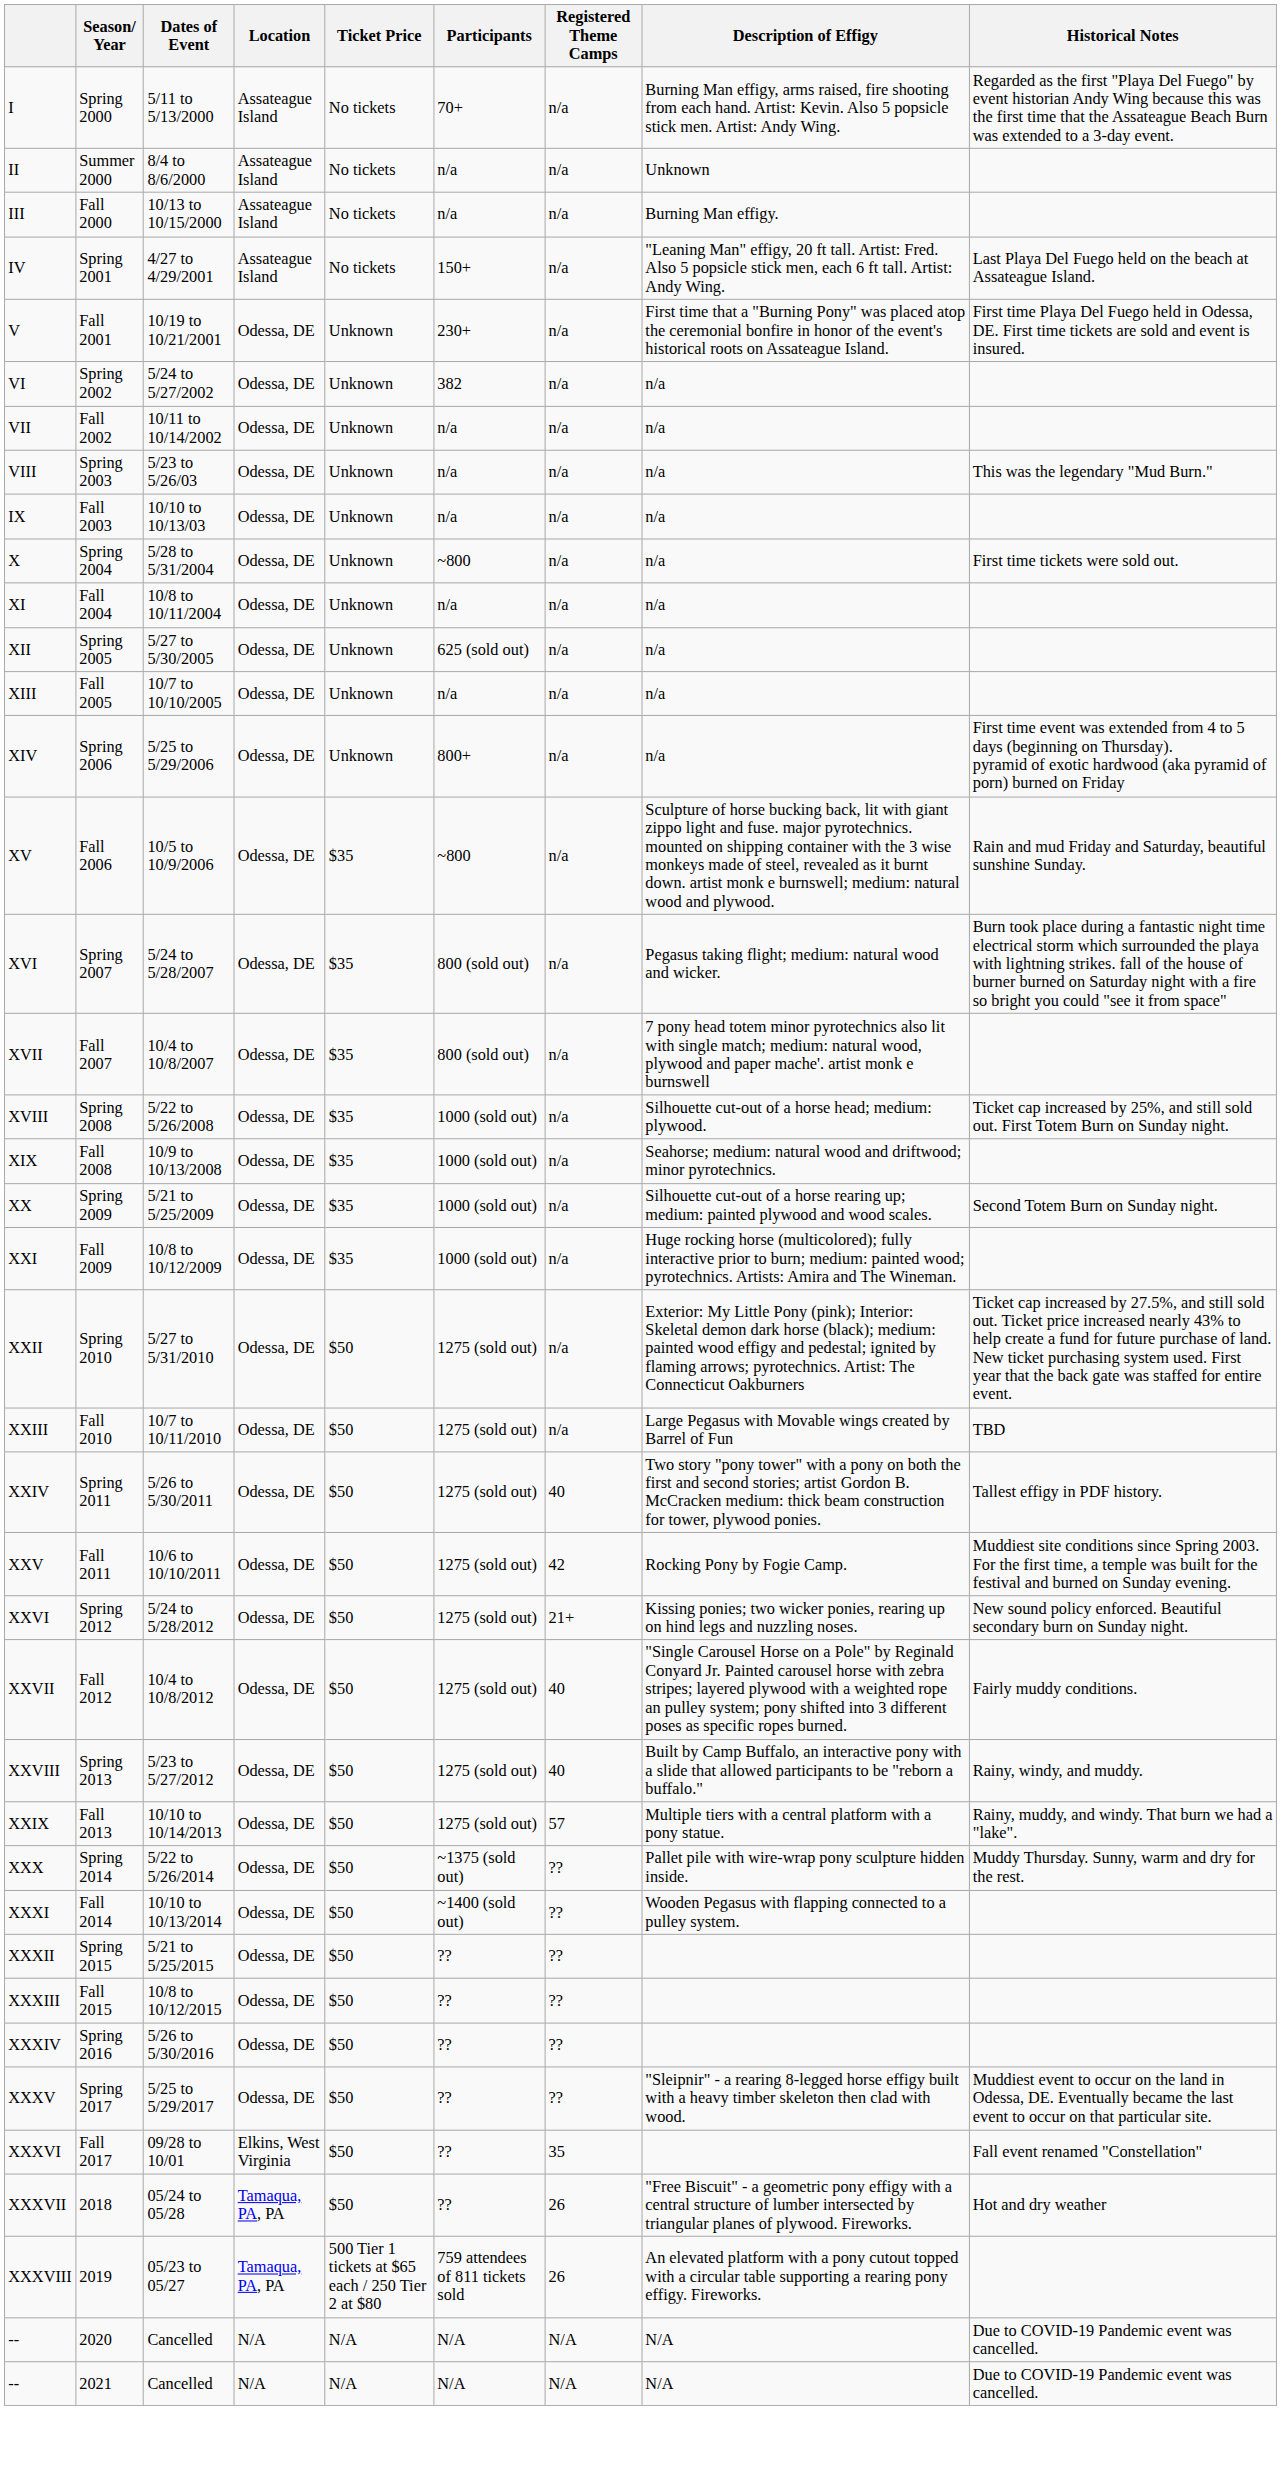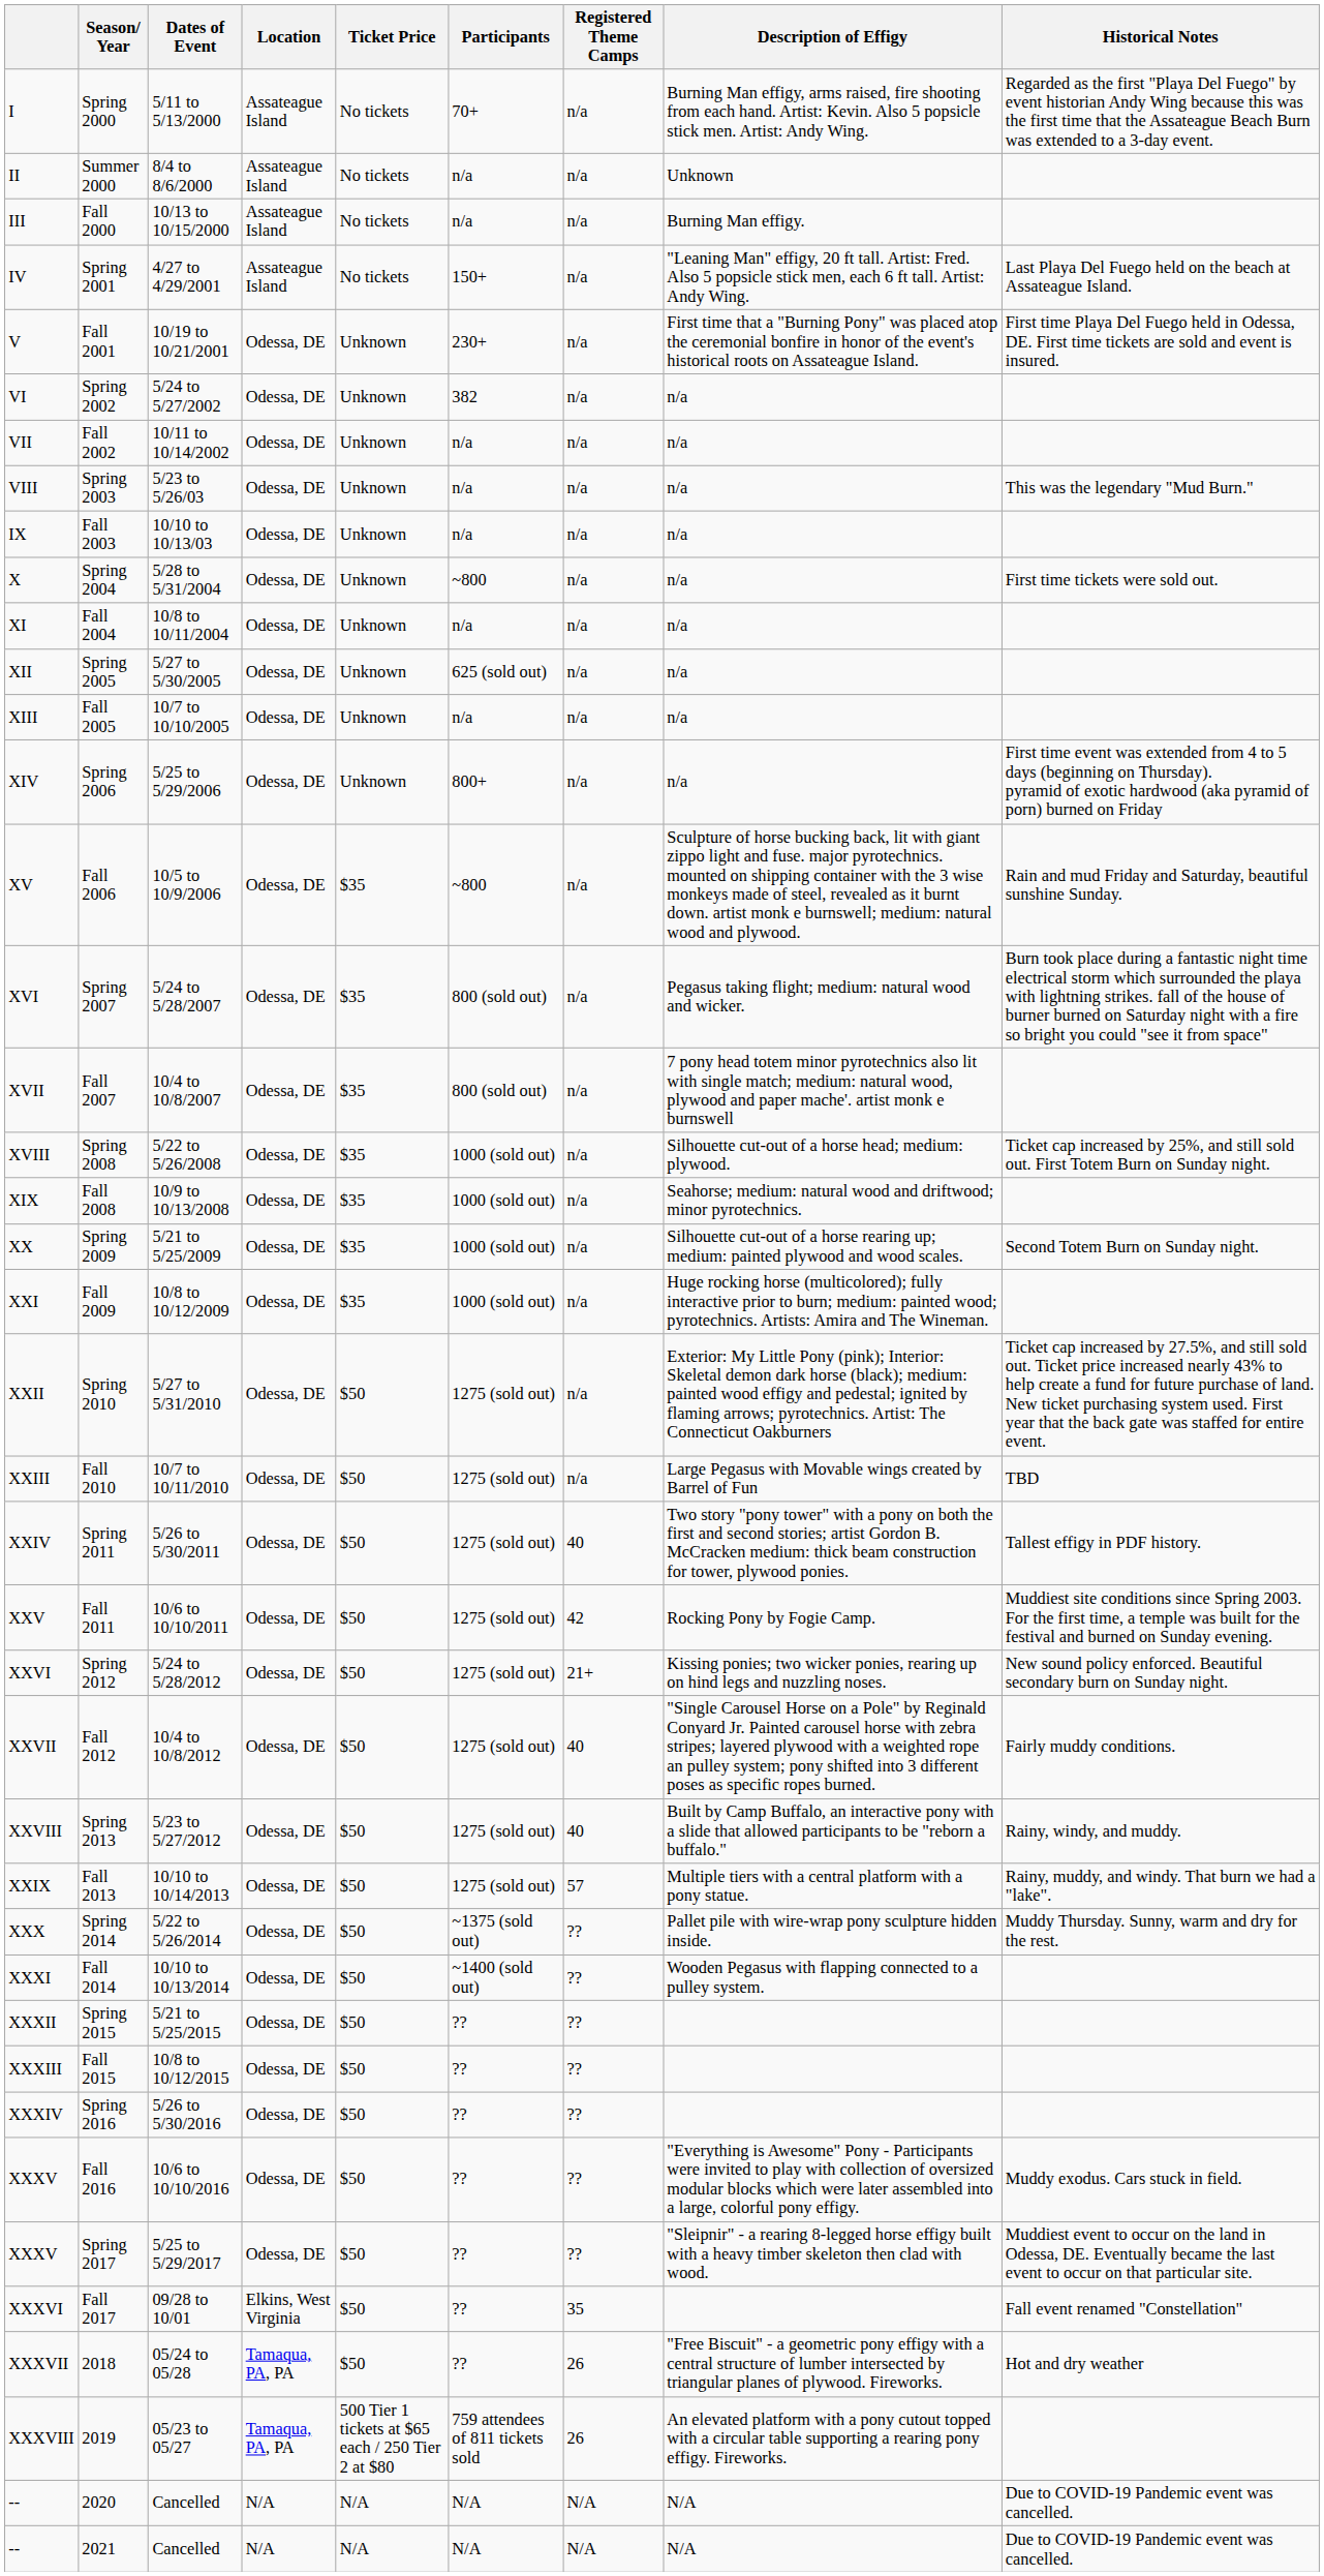+ row: XXXV | Fall 2016 | 10/6 to 10/10/2016 | Odessa, DE | $50 | ?? | ?? | "Everything is Awesome" Pony - Participants were invited to play with collection of oversized modular blocks which were later assembled into a large, colorful pony effigy. | Muddy exodus. Cars stuck in field.
